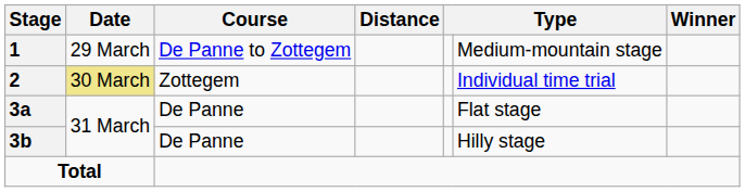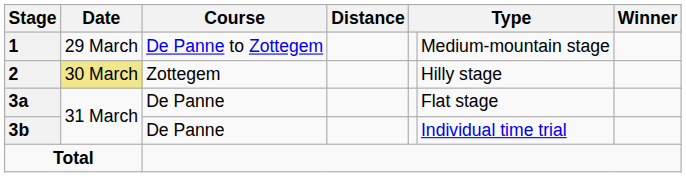2 | column 6: Individual time trial -> Hilly stage
3b | column 6: Hilly stage -> Individual time trial
